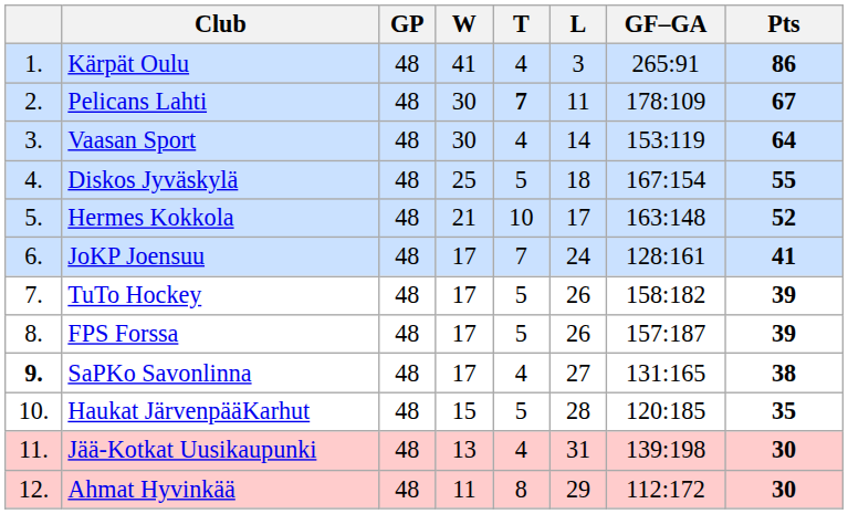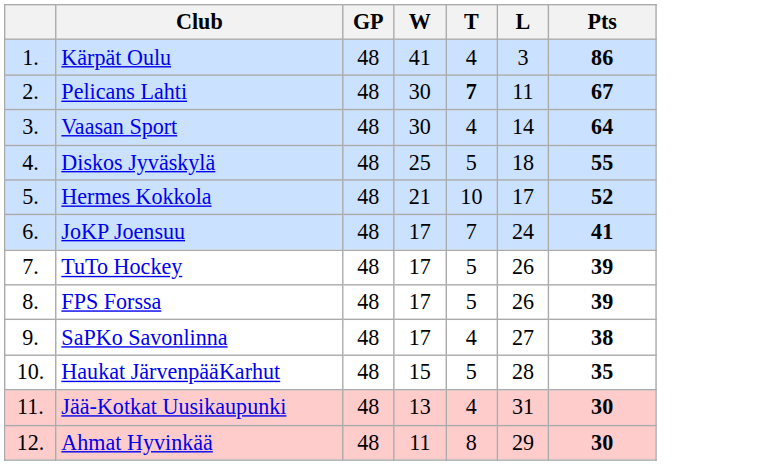- column: GF–GA | 265:91 | 178:109 | 153:119 | 167:154 | 163:148 | 128:161 | 158:182 | 157:187 | 131:165 | 120:185 | 139:198 | 112:172
SaPKo Savonlinna | column 1: bold -> normal
